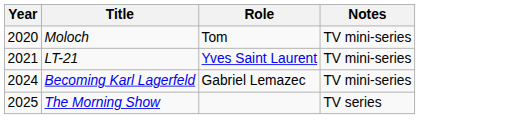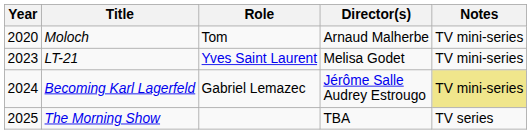+ column: Director(s) | Arnaud Malherbe | Melisa Godet | Jérôme Salle Audrey Estrougo | TBA
LT-21 | Year: 2021 -> 2023
Becoming Karl Lagerfeld | Notes: no background -> khaki background
